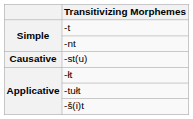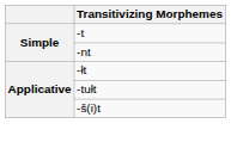- row: Causative | -st(u)
